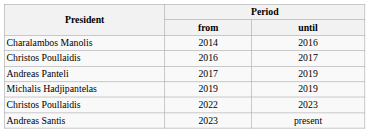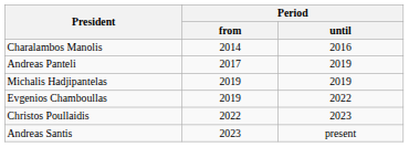- row: Christos Poullaidis | 2016 | 2017
+ row: Evgenios Chamboullas | 2019 | 2022
